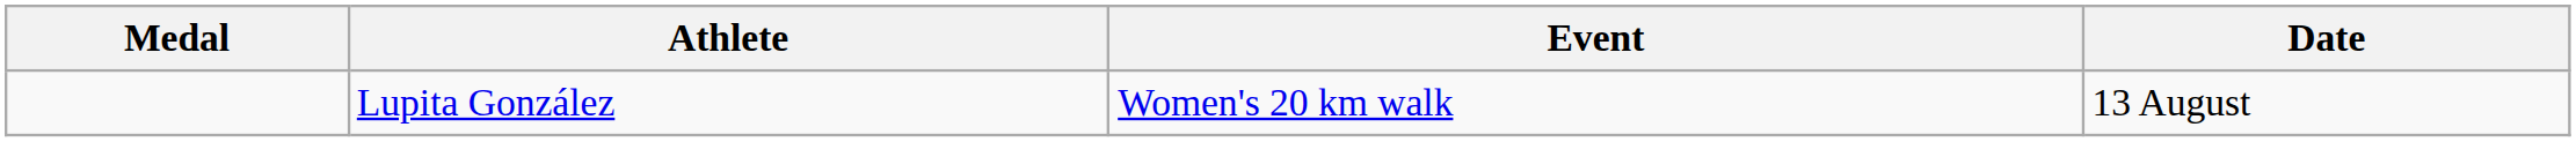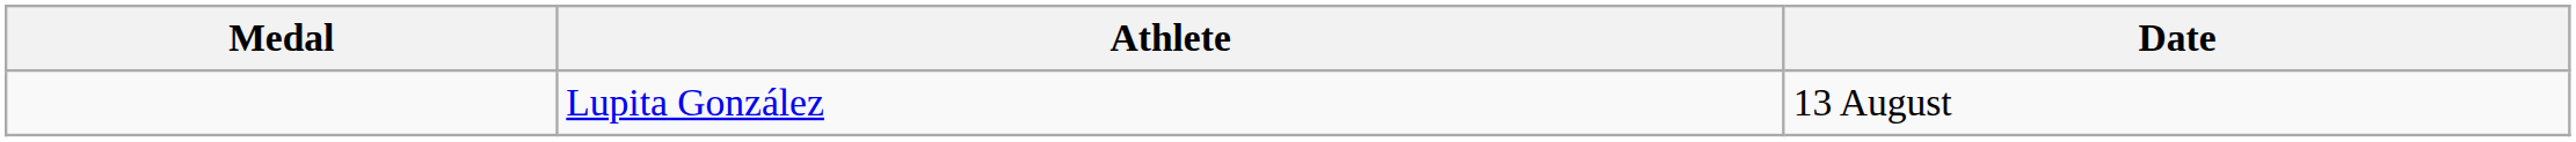- column: Event | Women's 20 km walk
